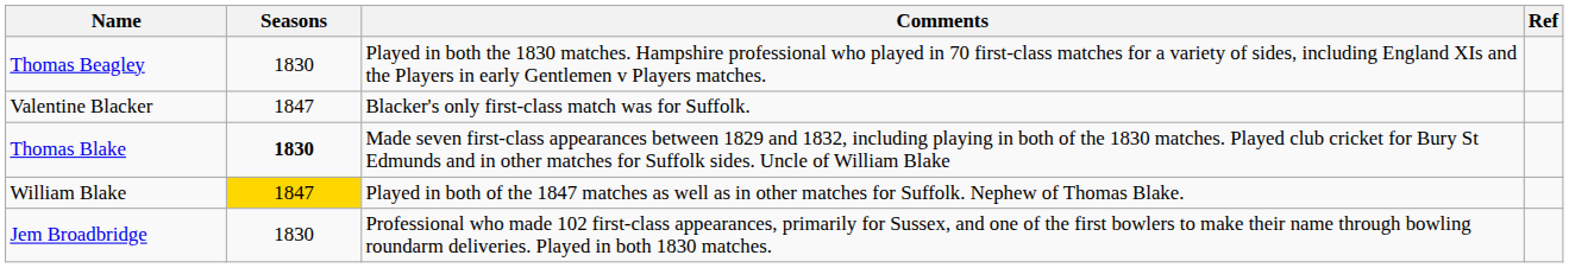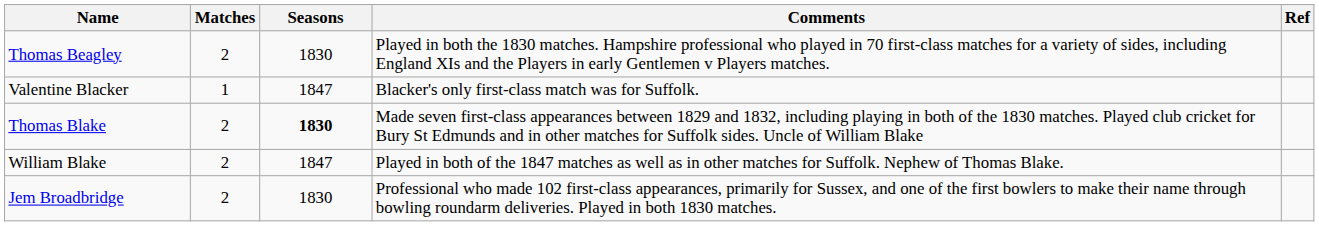+ column: Matches | 2 | 1 | 2 | 2 | 2
William Blake | Seasons: gold background -> no background
